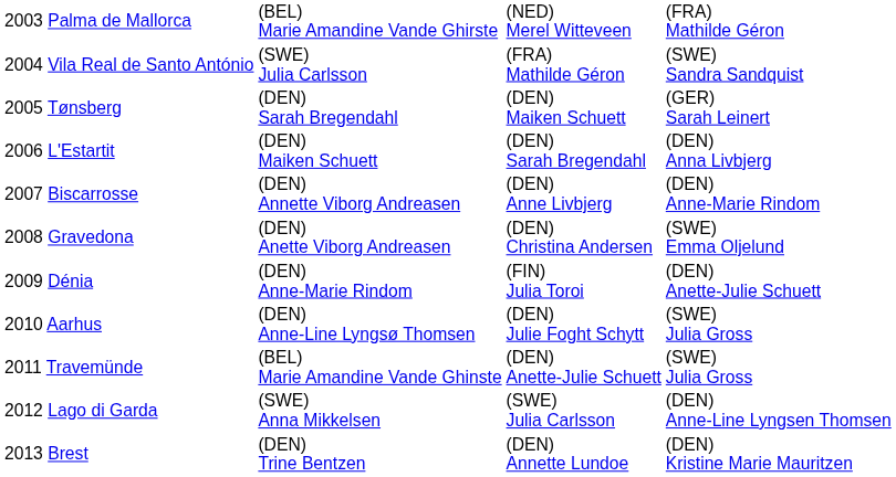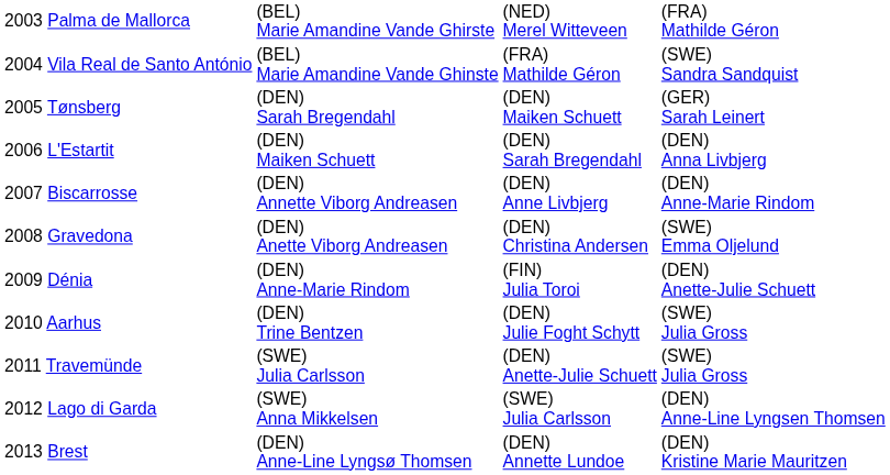2004 Vila Real de Santo António | column 2: (SWE) Julia Carlsson -> (BEL) Marie Amandine Vande Ghinste
2010 Aarhus | column 2: (DEN) Anne-Line Lyngsø Thomsen -> (DEN) Trine Bentzen
2011 Travemünde | column 2: (BEL) Marie Amandine Vande Ghinste -> (SWE) Julia Carlsson
2013 Brest | column 2: (DEN) Trine Bentzen -> (DEN) Anne-Line Lyngsø Thomsen
